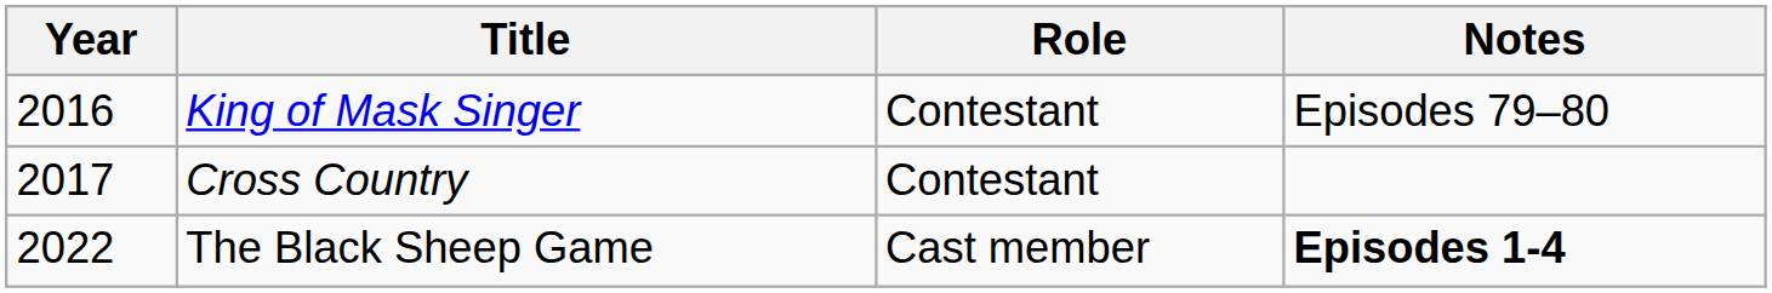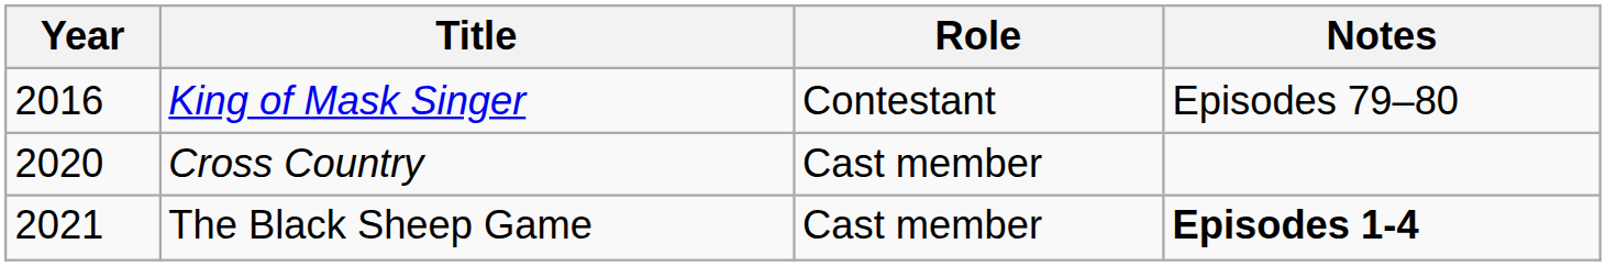Cross Country | Year: 2017 -> 2020
Cross Country | Role: Contestant -> Cast member
The Black Sheep Game | Year: 2022 -> 2021
